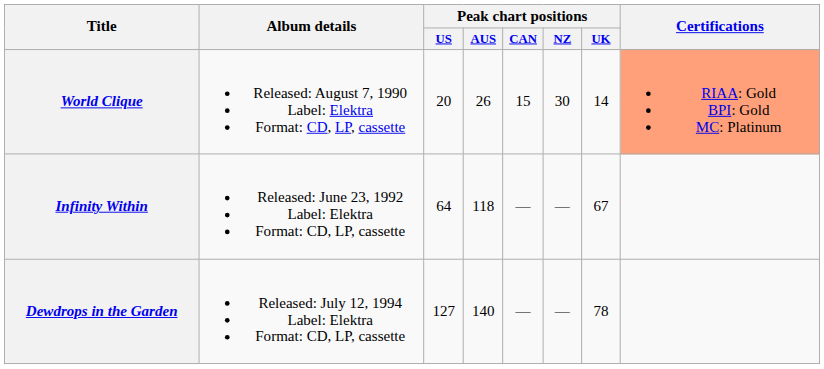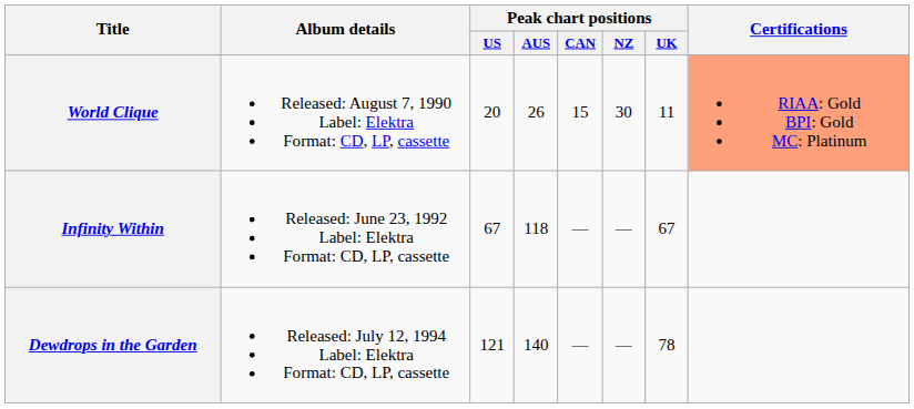World Clique | Peak chart positions / UK: 14 -> 11
Infinity Within | Peak chart positions / US: 64 -> 67
Dewdrops in the Garden | Peak chart positions / US: 127 -> 121
